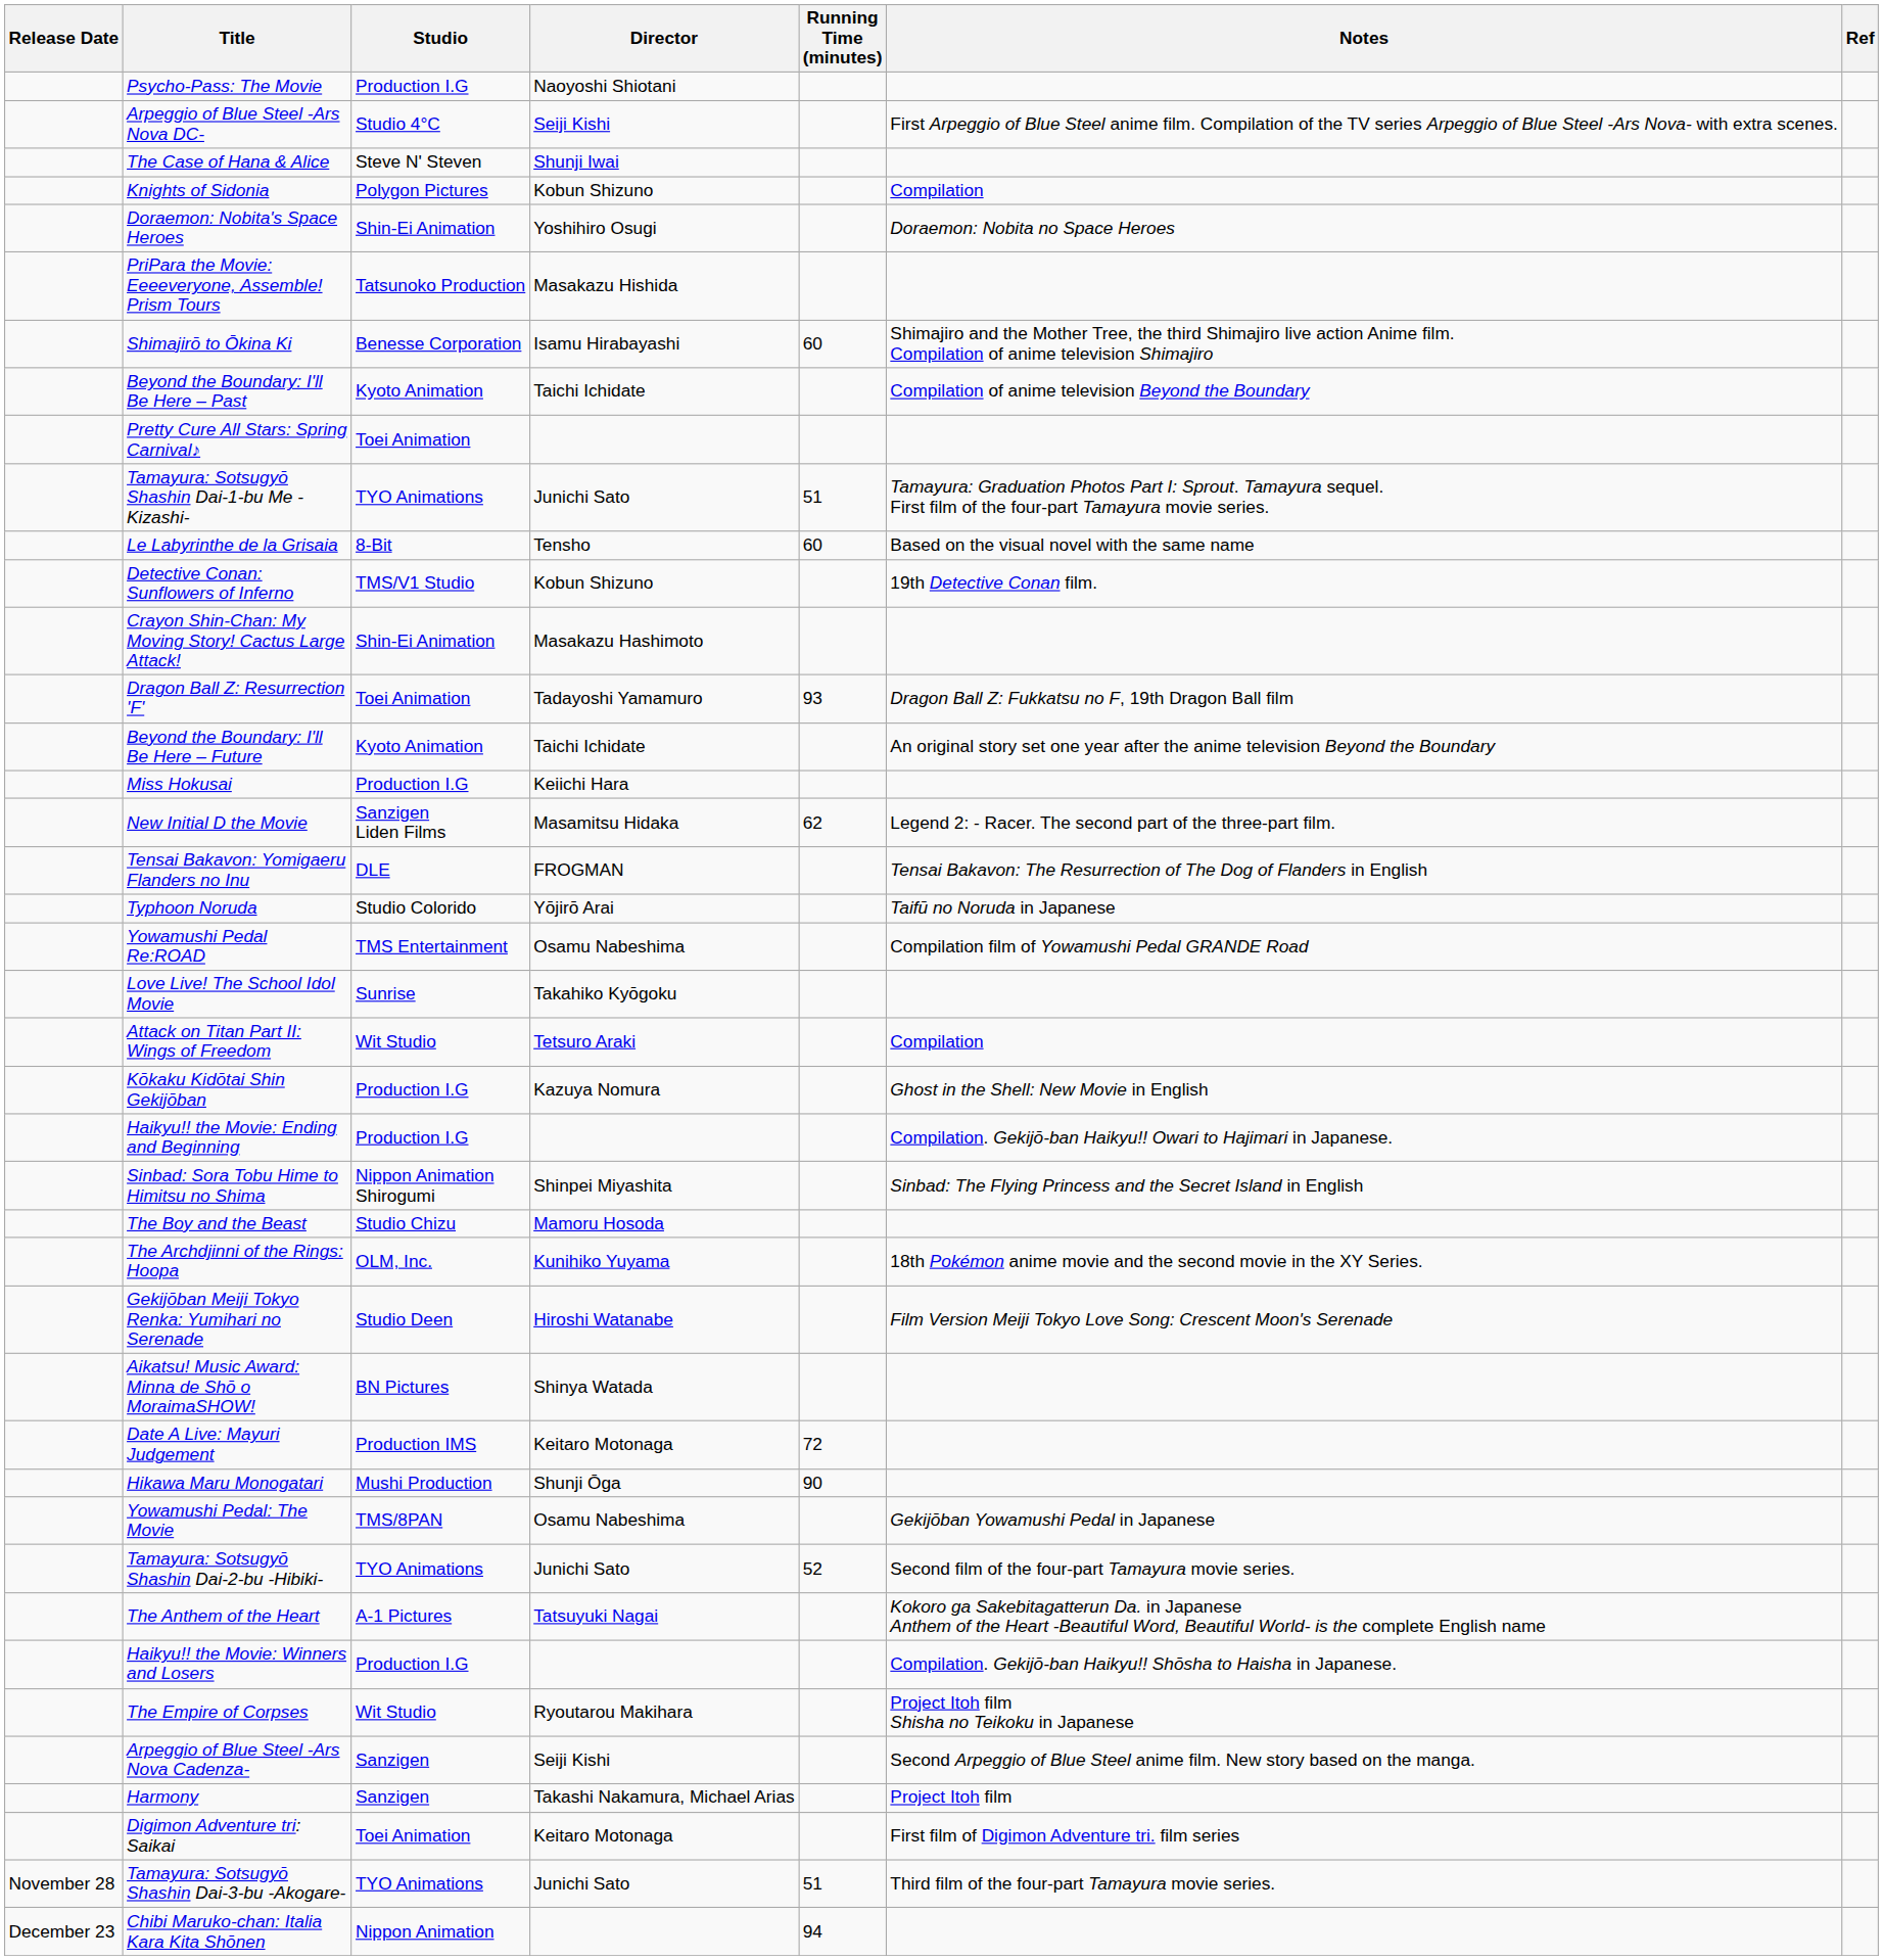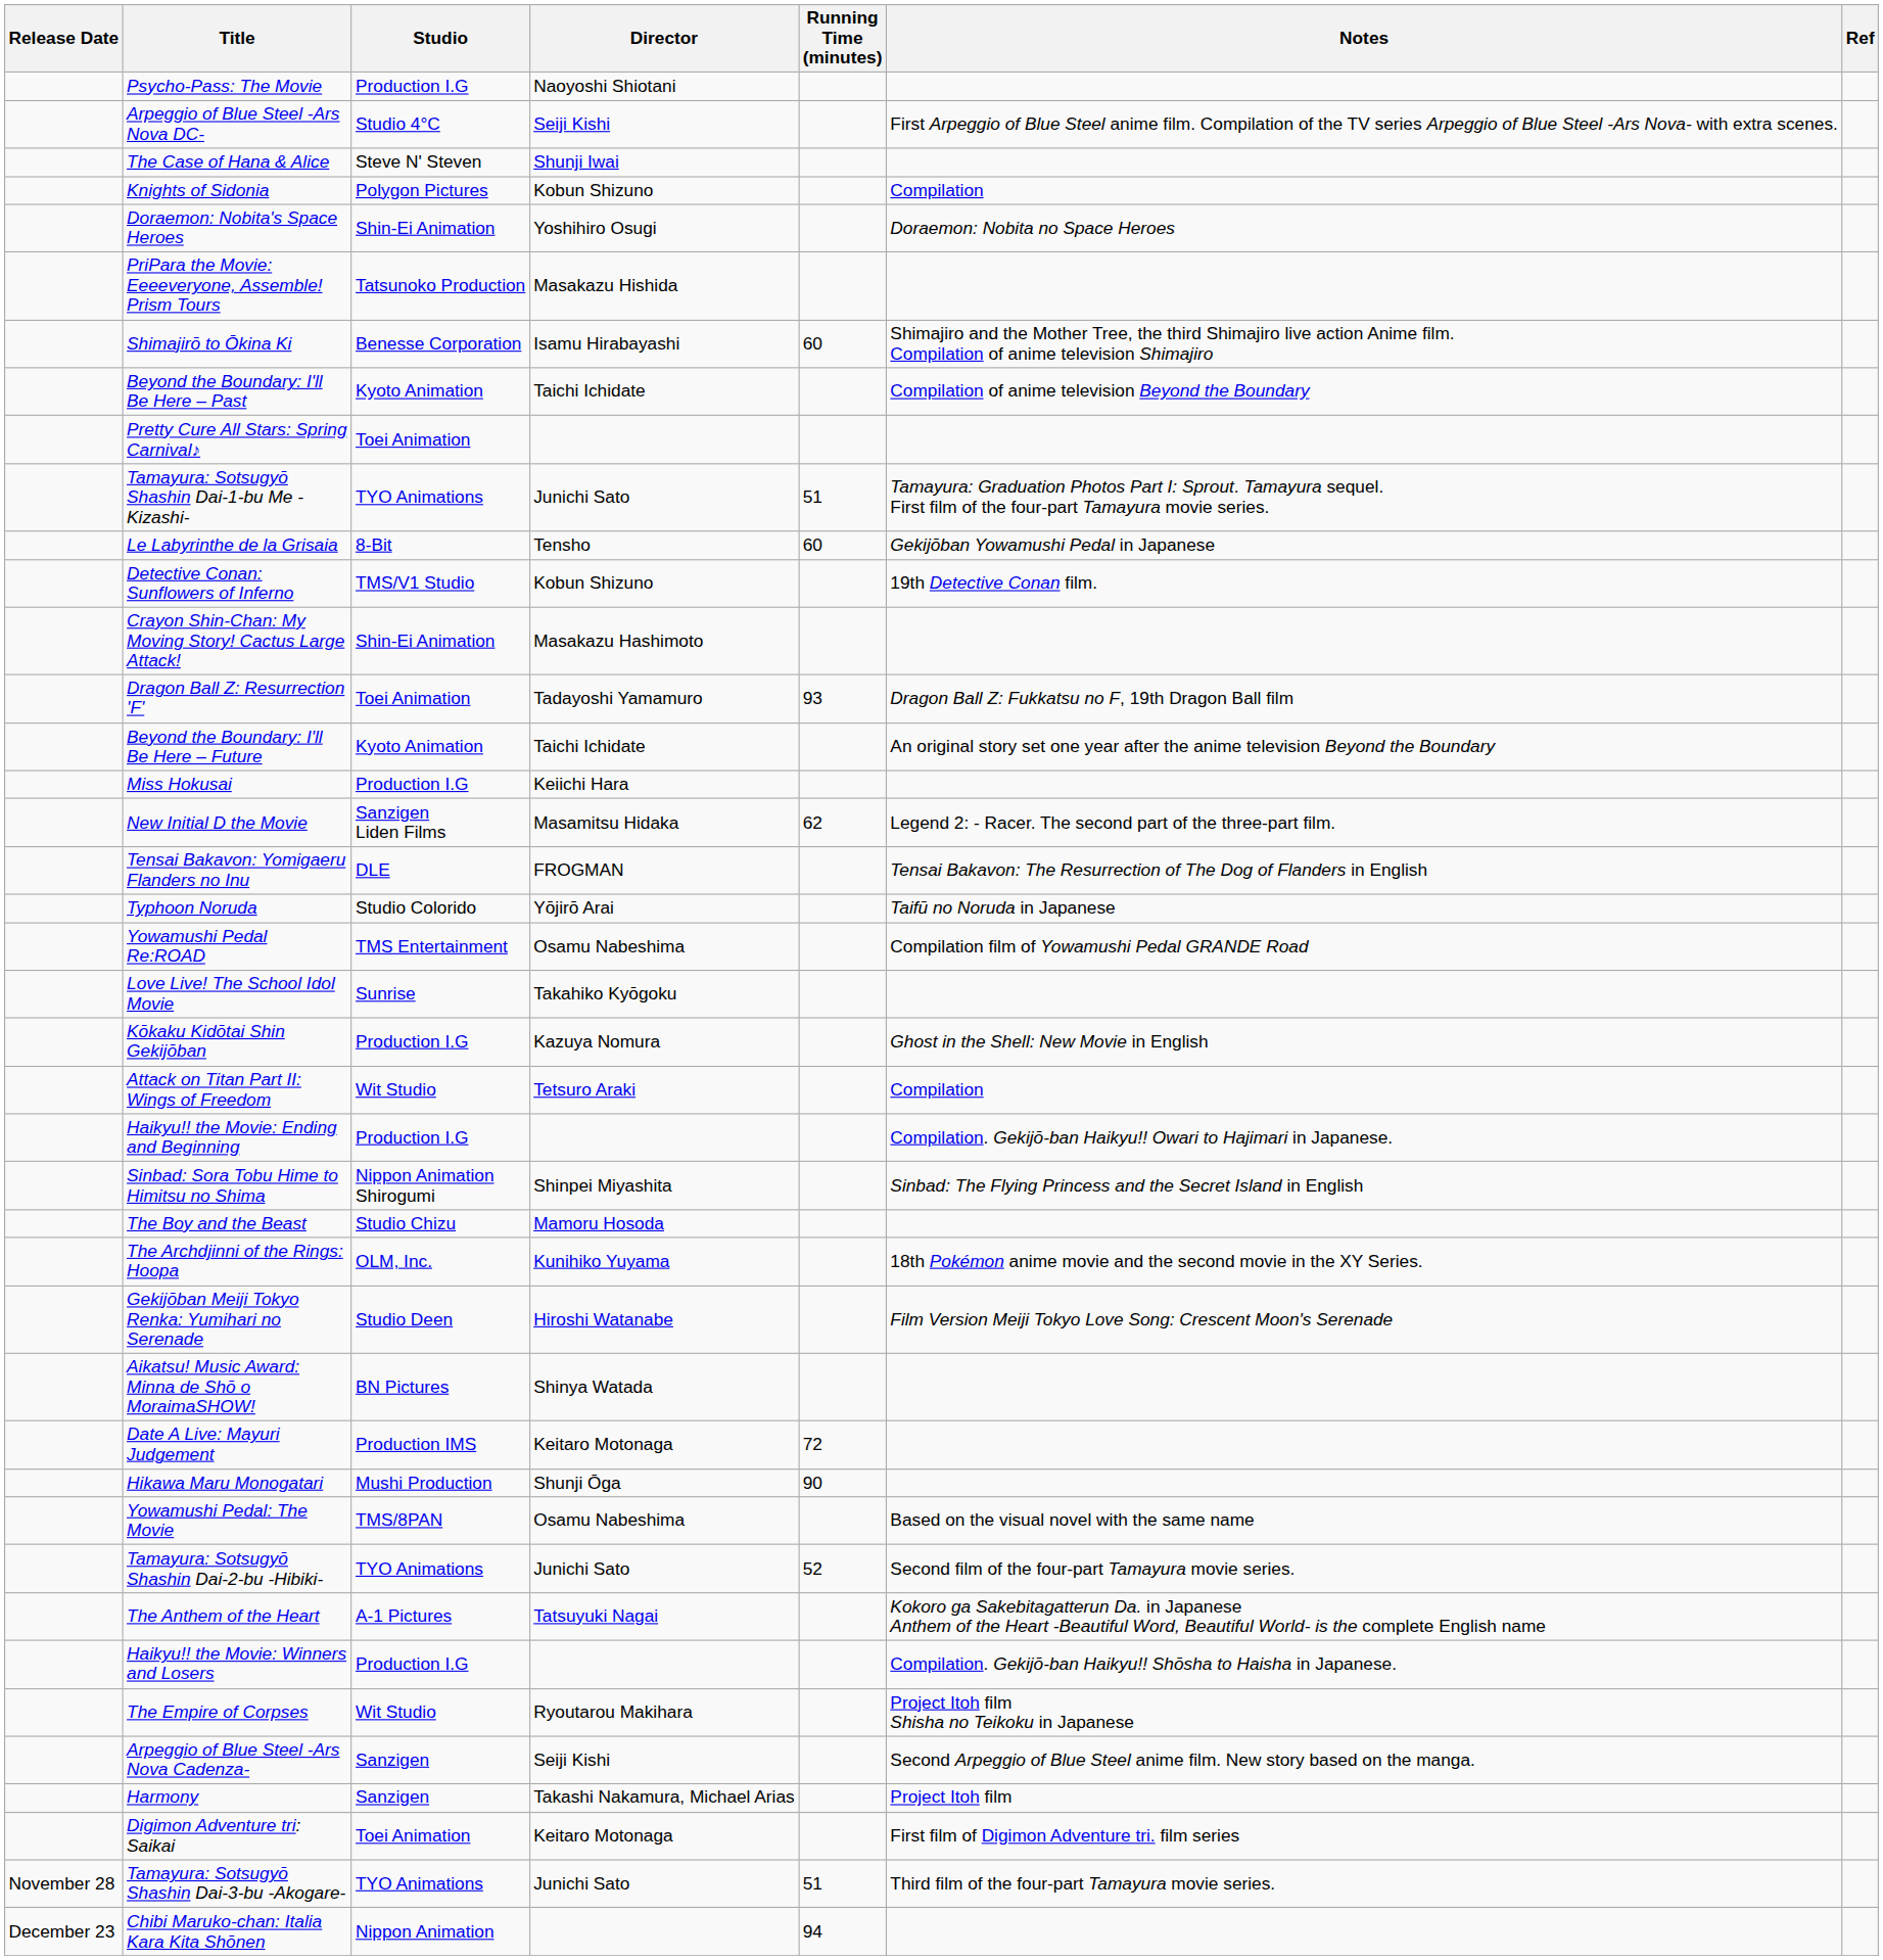Le Labyrinthe de la Grisaia | Notes: Based on the visual novel with the same name -> Gekijōban Yowamushi Pedal in Japanese
rows swapped: Kōkaku Kidōtai Shin Gekijōban <-> Attack on Titan Part II: Wings of Freedom
Yowamushi Pedal: The Movie | Notes: Gekijōban Yowamushi Pedal in Japanese -> Based on the visual novel with the same name
